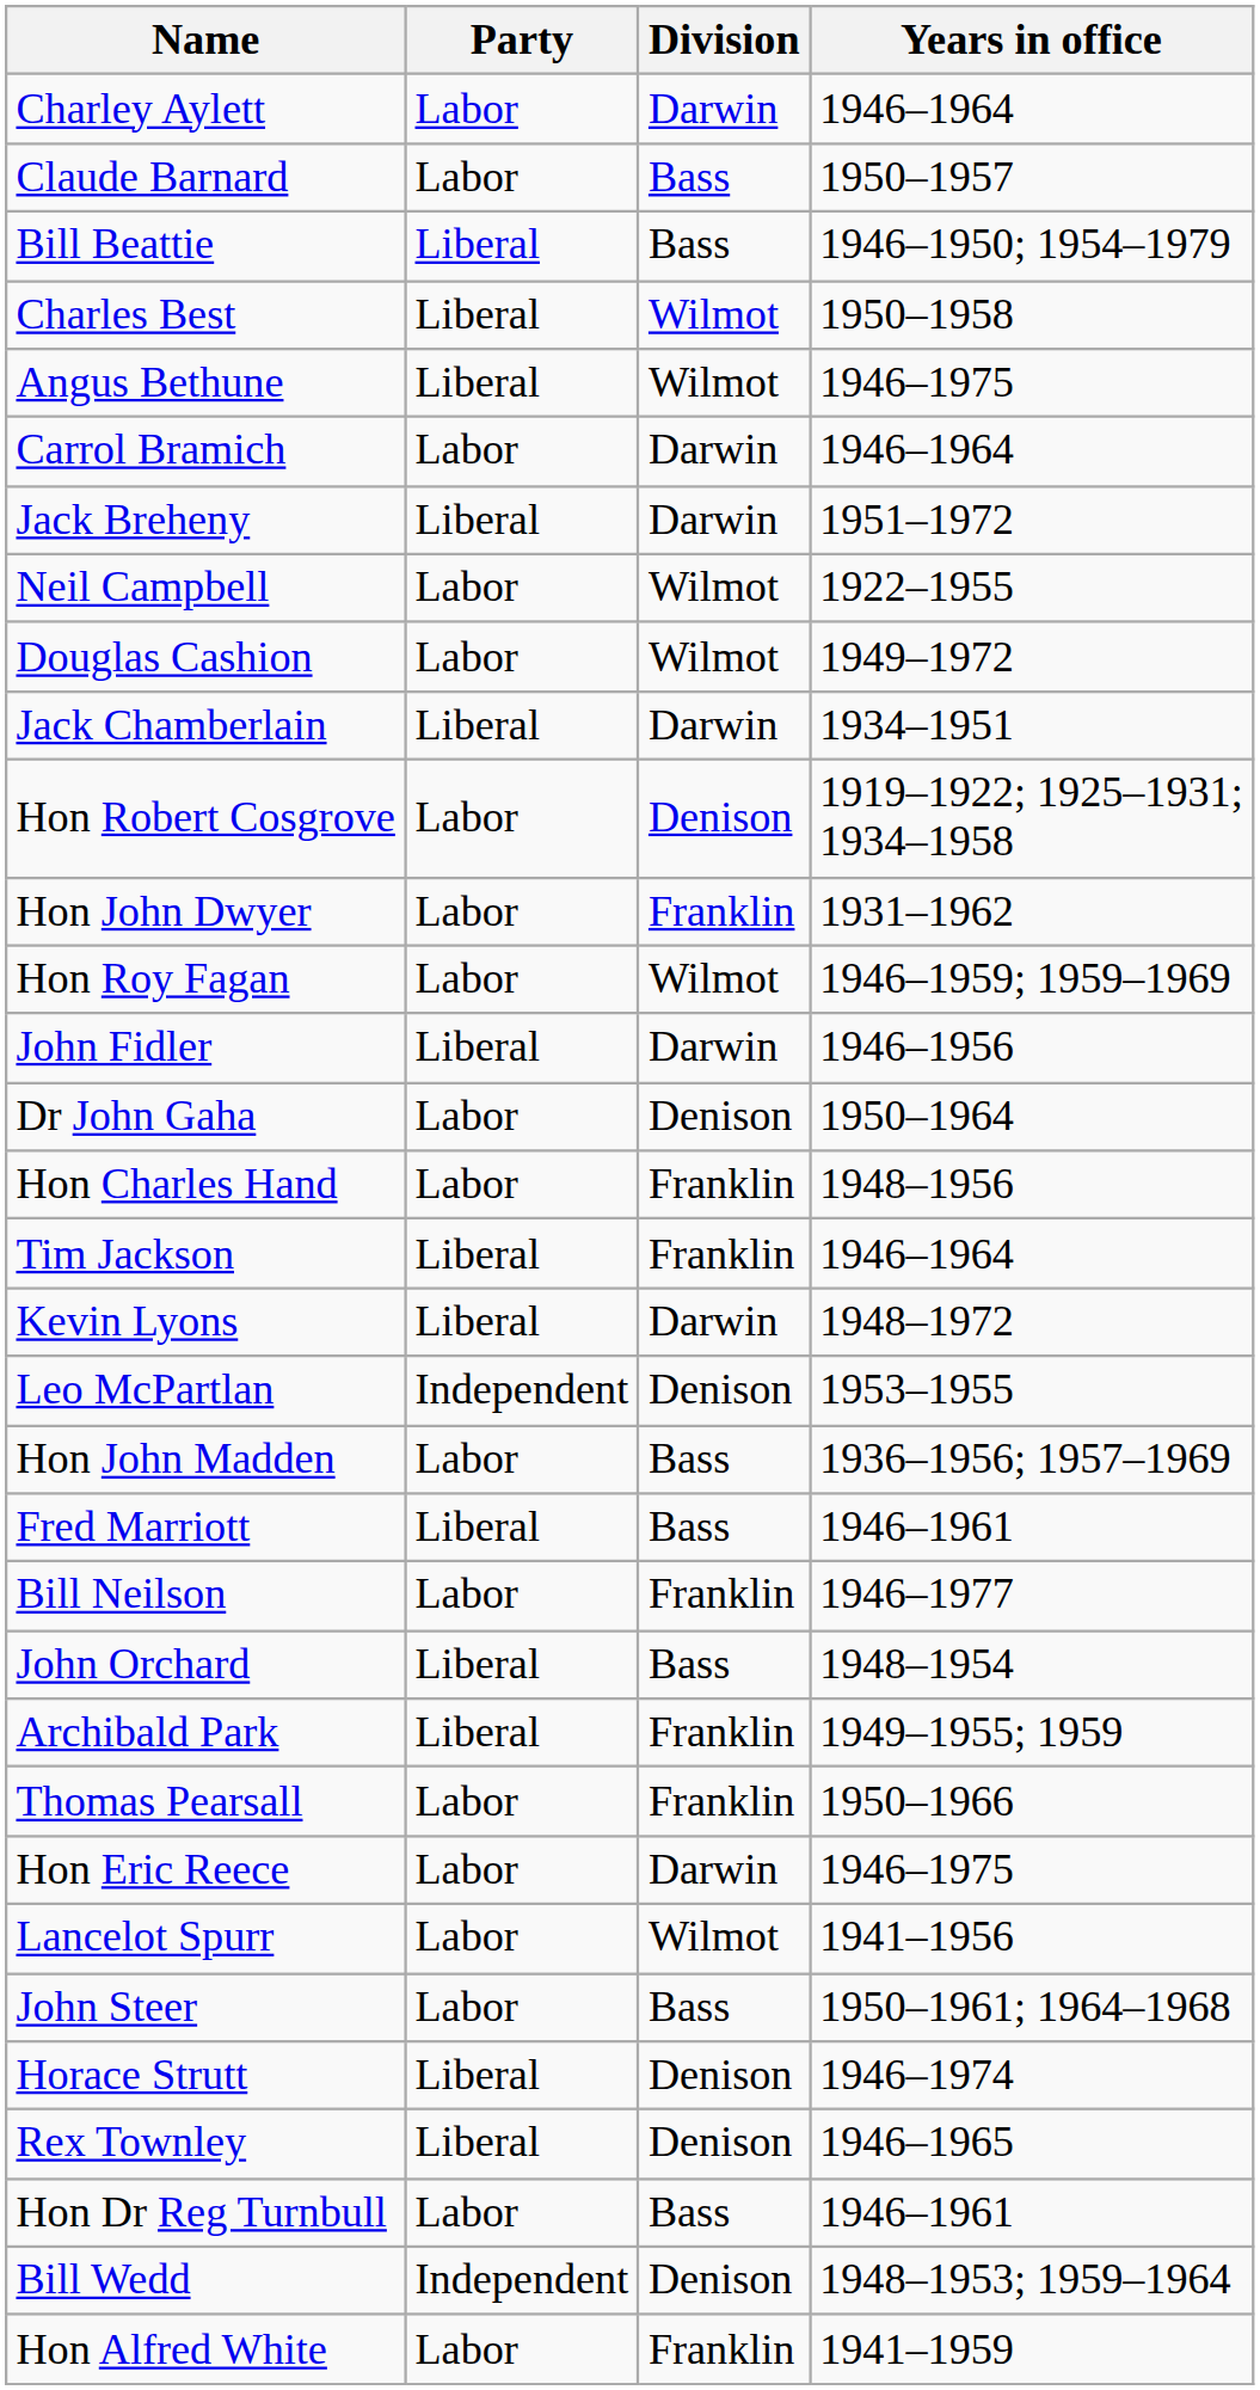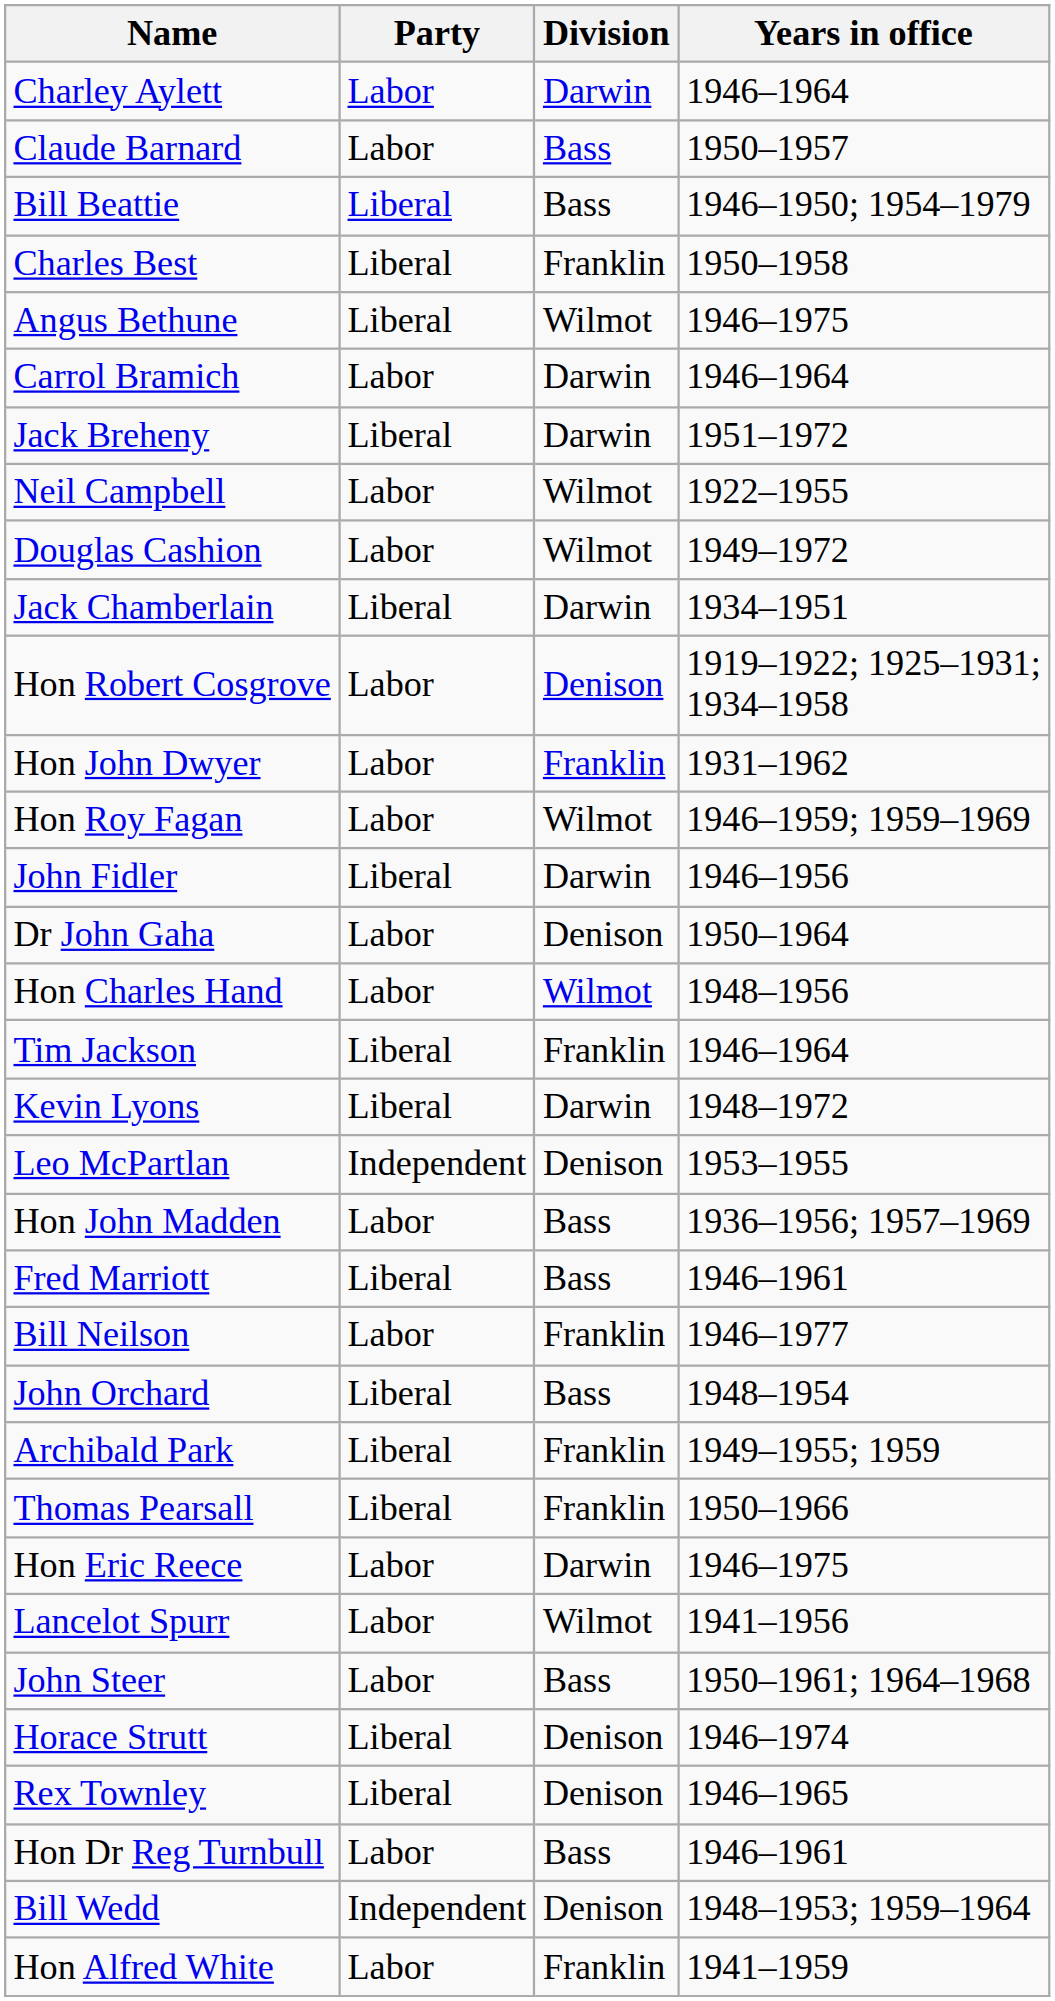Charles Best | Division: Wilmot -> Franklin
Hon Charles Hand | Division: Franklin -> Wilmot
Thomas Pearsall | Party: Labor -> Liberal
